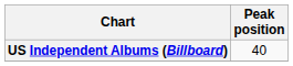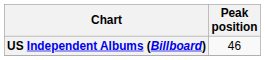US Independent Albums (Billboard) | Peak position: 40 -> 46
